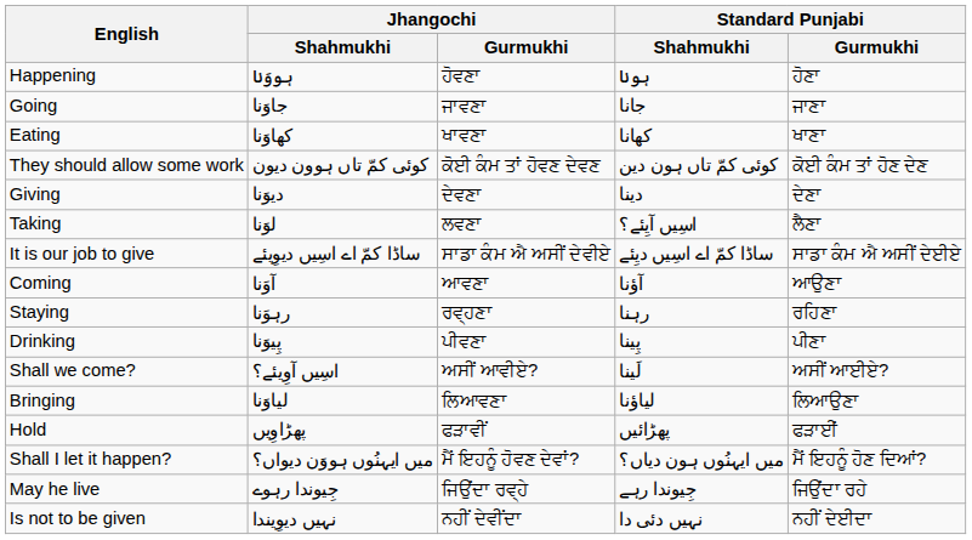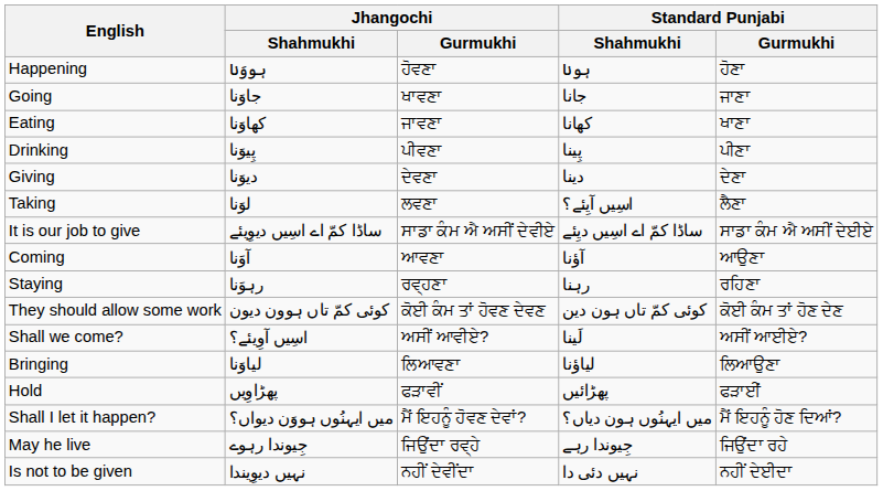Going | Jhangochi / Gurmukhi: ਜਾਵਣਾ -> ਖਾਵਣਾ
Eating | Jhangochi / Gurmukhi: ਖਾਵਣਾ -> ਜਾਵਣਾ
rows swapped: Drinking <-> They should allow some work
